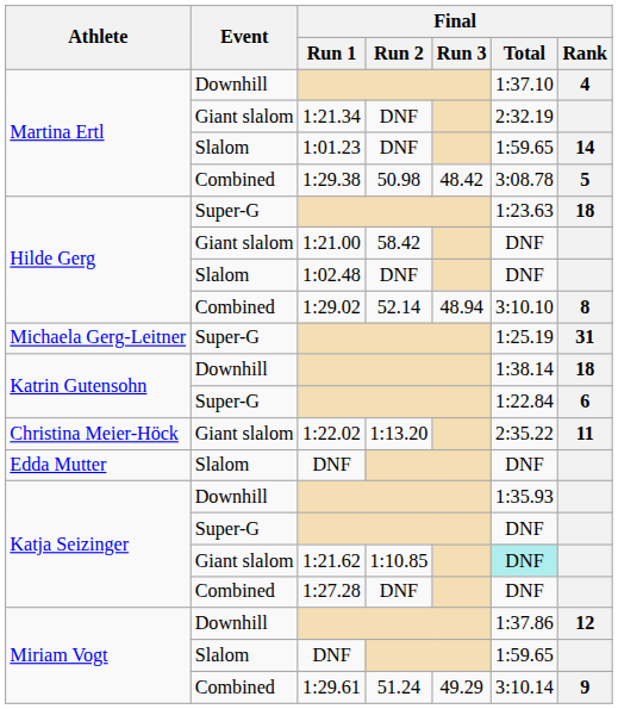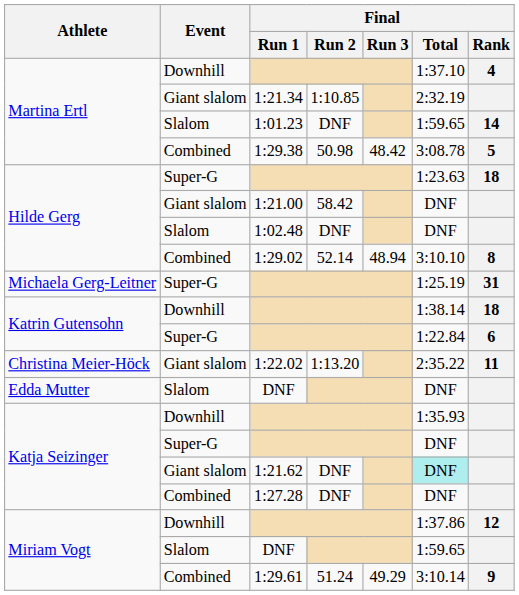1:21.34 | Final / Run 2: DNF -> 1:10.85
1:21.62 | Final / Run 2: 1:10.85 -> DNF
